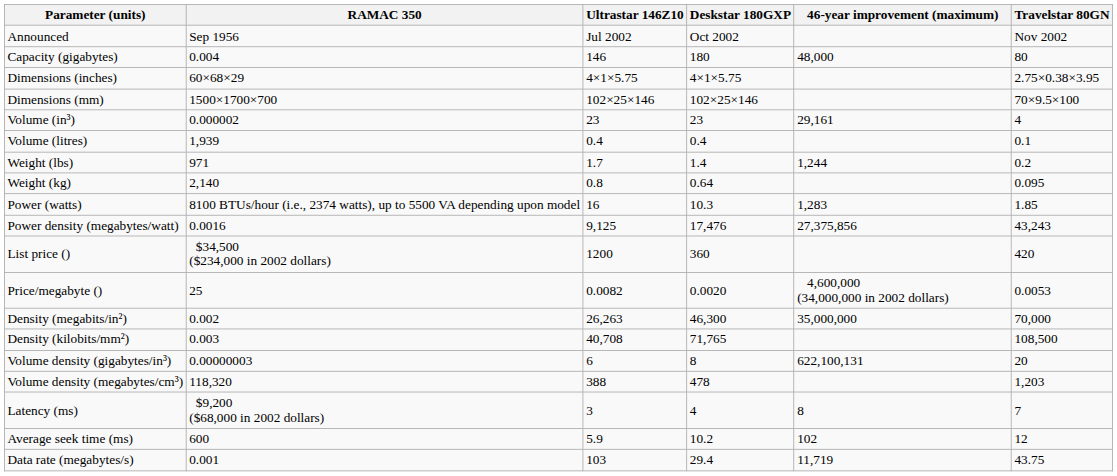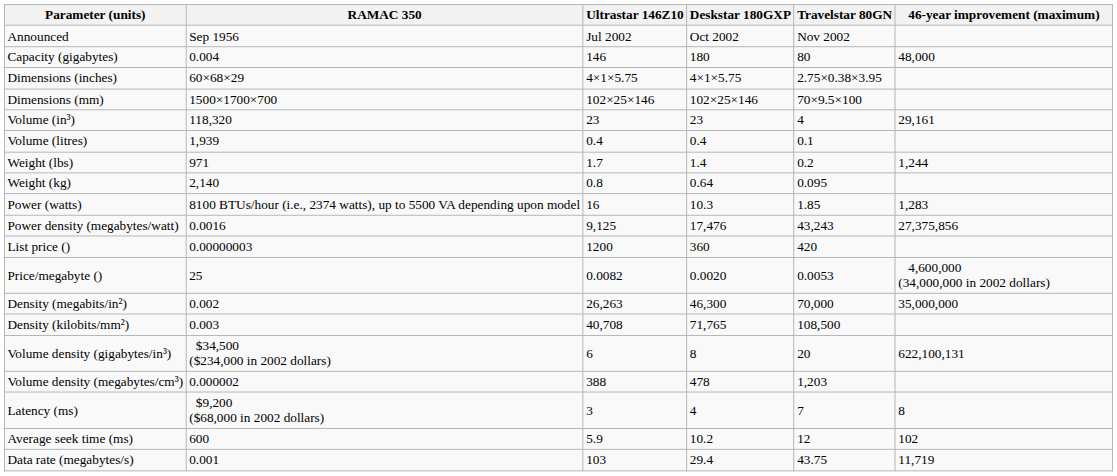columns swapped: Travelstar 80GN <-> 46-year improvement (maximum)
Volume (in³) | RAMAC 350: 0.000002 -> 118,320
List price () | RAMAC 350: $34,500 ($234,000 in 2002 dollars) -> 0.00000003
Volume density (gigabytes/in³) | RAMAC 350: 0.00000003 -> $34,500 ($234,000 in 2002 dollars)
Volume density (megabytes/cm³) | RAMAC 350: 118,320 -> 0.000002
